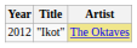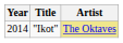"Ikot" | Year: 2012 -> 2014
